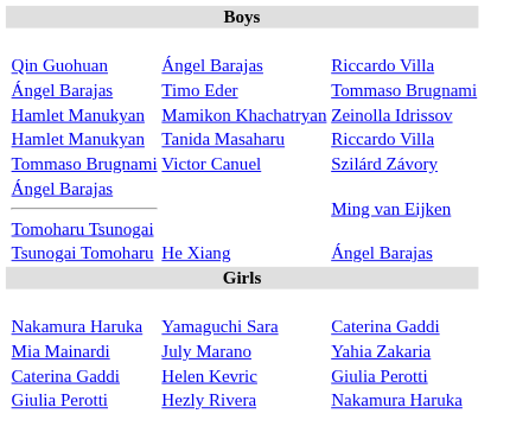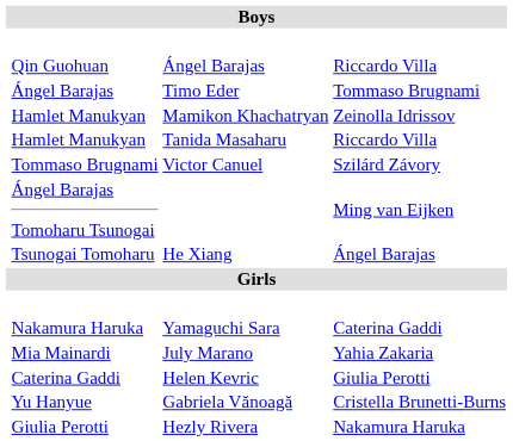+ row: Yu Hanyue | Gabriela Vănoagă | Cristella Brunetti-Burns
